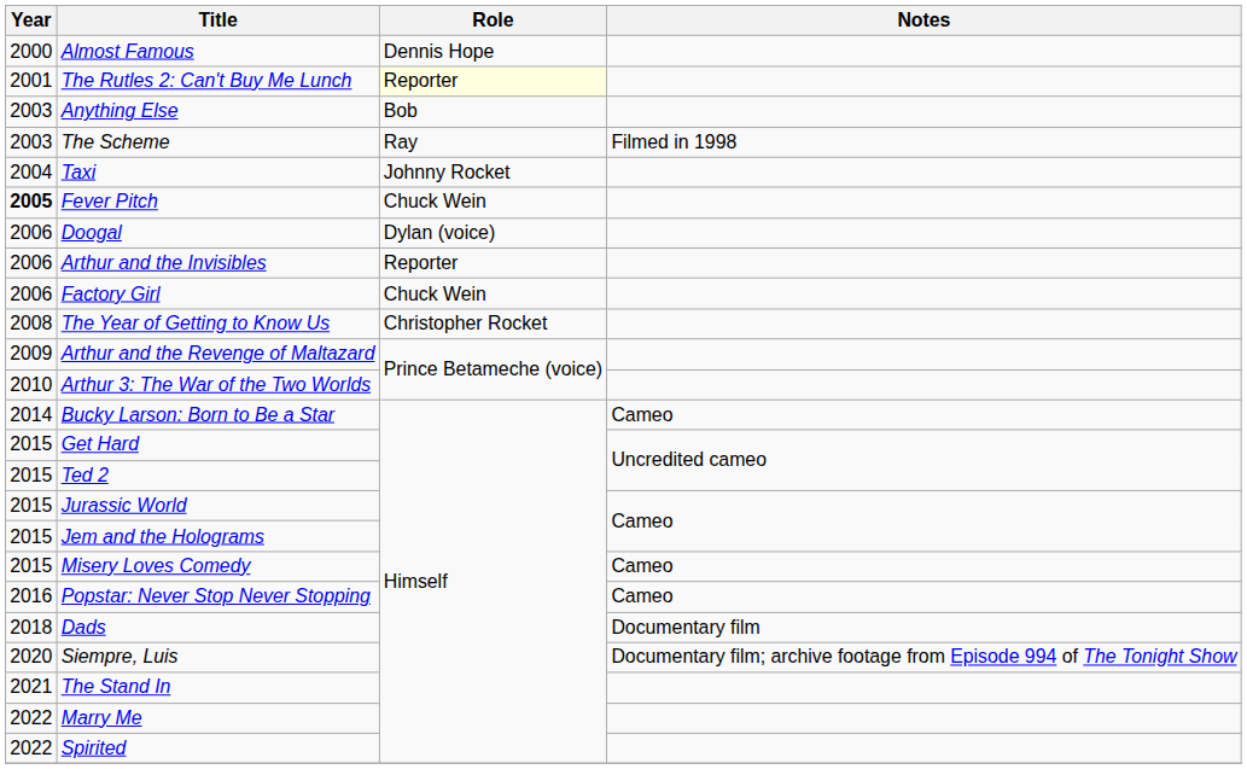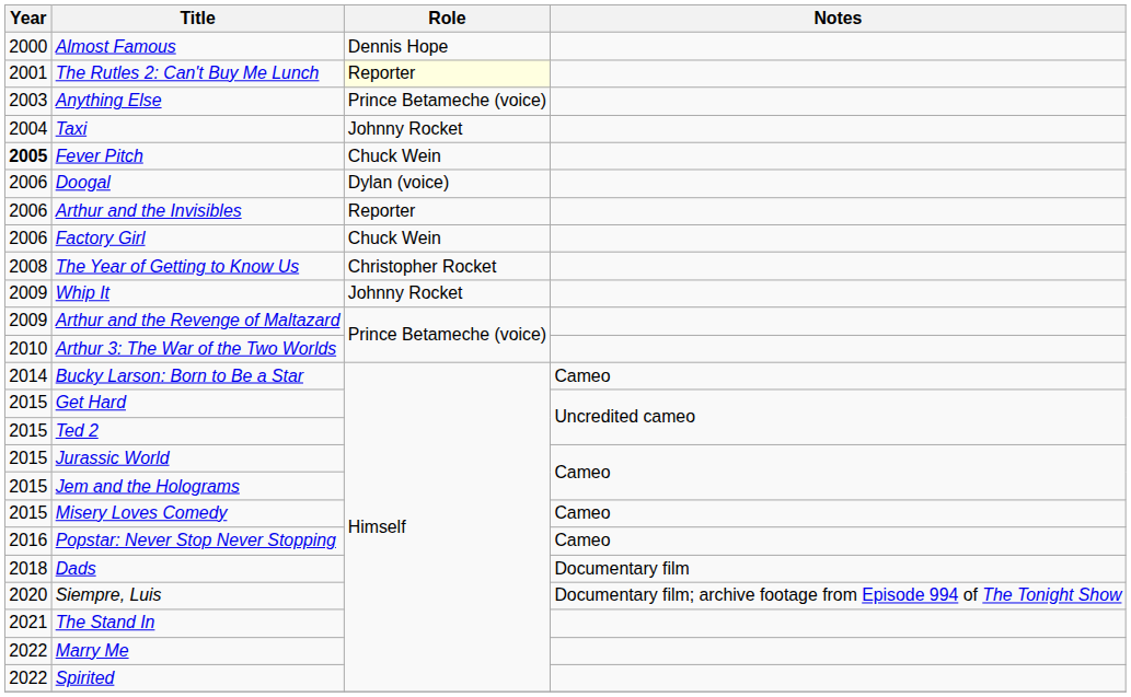Anything Else | Role: Bob -> Prince Betameche (voice)
- row: 2003 | The Scheme | Ray | Filmed in 1998
+ row: 2009 | Whip It | Johnny Rocket
